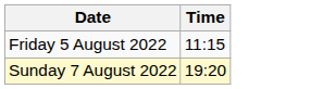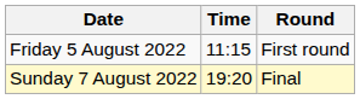+ column: Round | First round | Final
